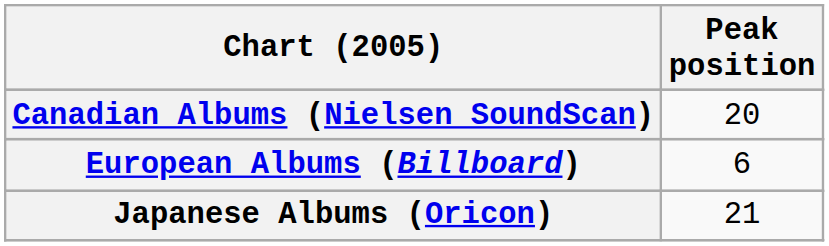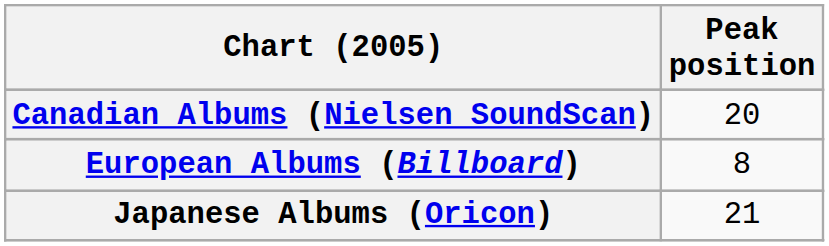European Albums (Billboard) | Peak position: 6 -> 8
